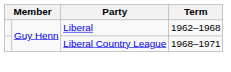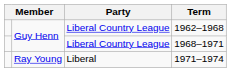1962–1968 | Party: Liberal -> Liberal Country League
+ row: Ray Young | Liberal | 1971–1974
